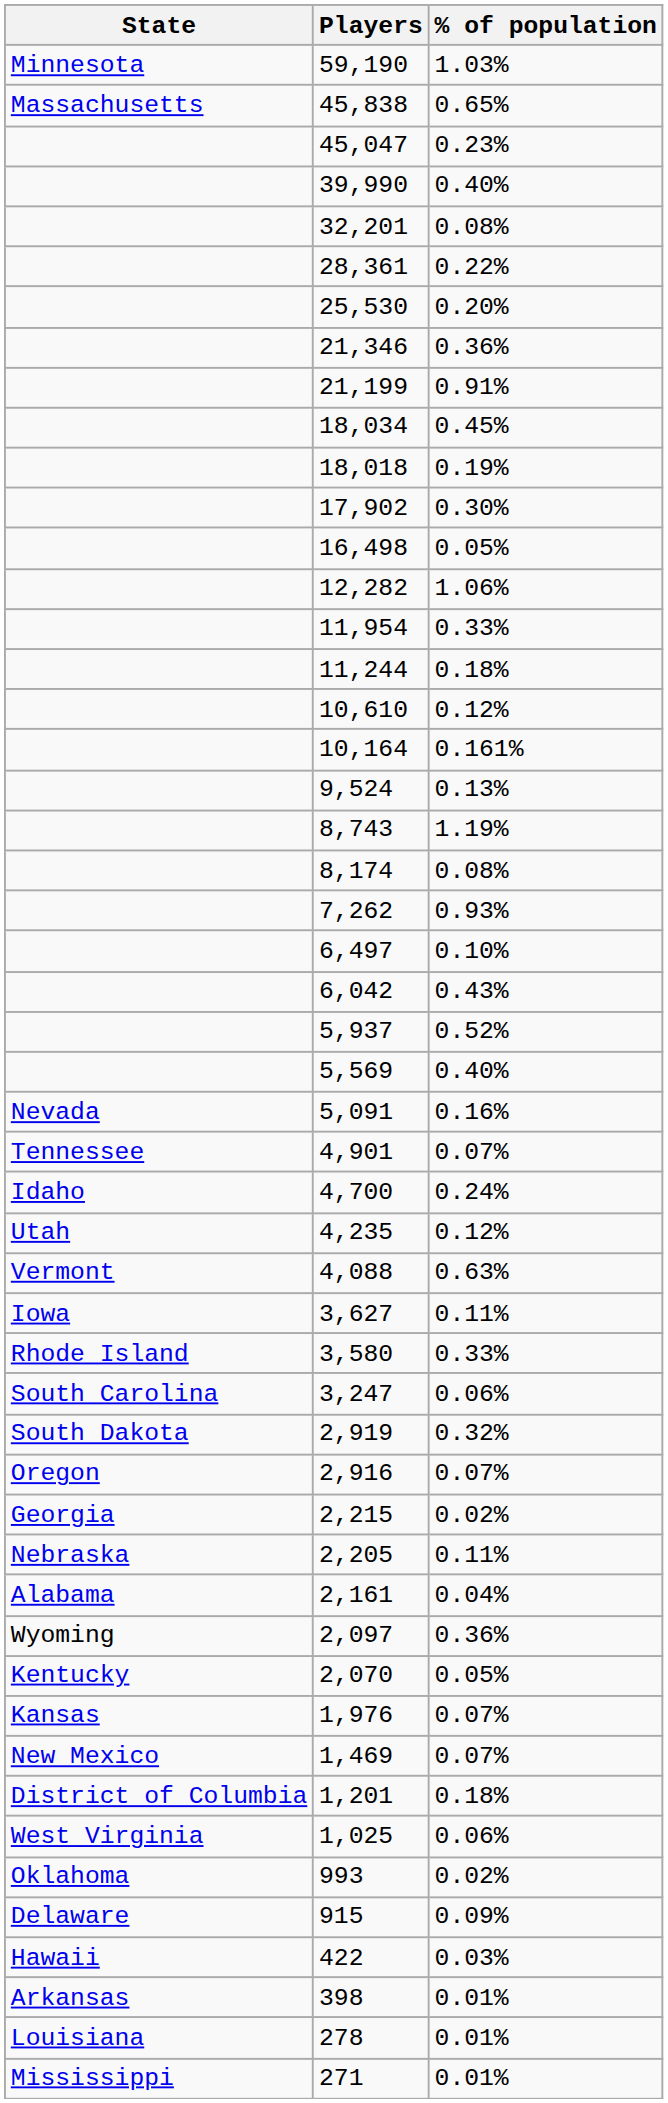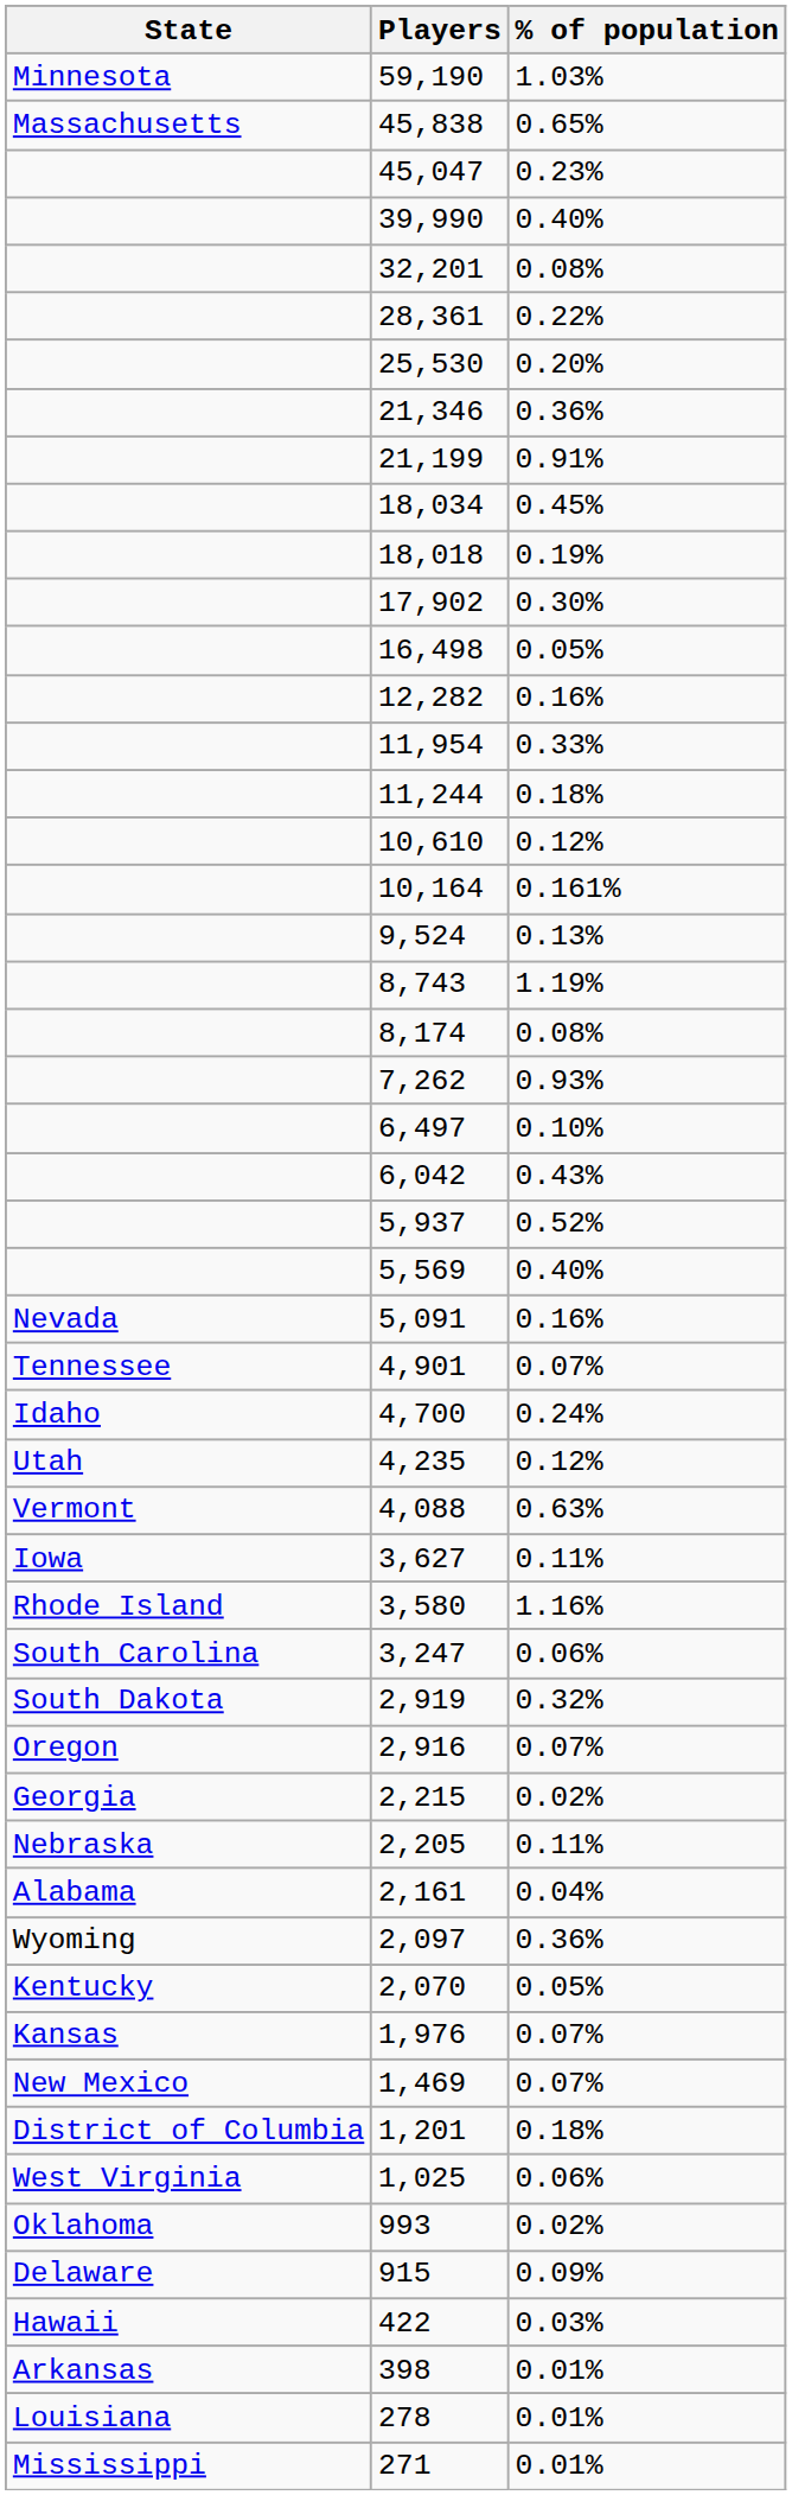12,282 | % of population: 1.06% -> 0.16%
3,580 | % of population: 0.33% -> 1.16%
